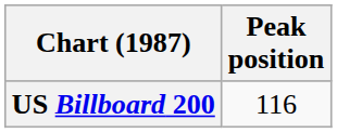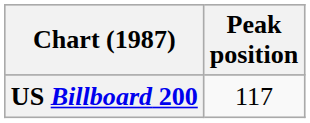US Billboard 200 | Peak position: 116 -> 117
